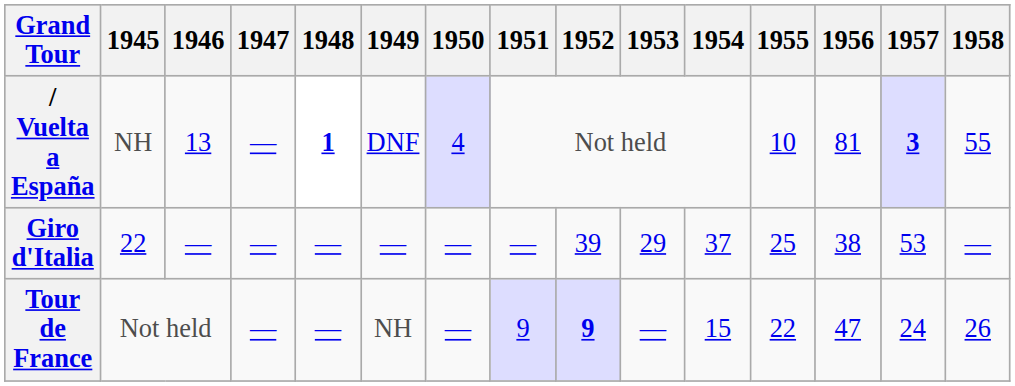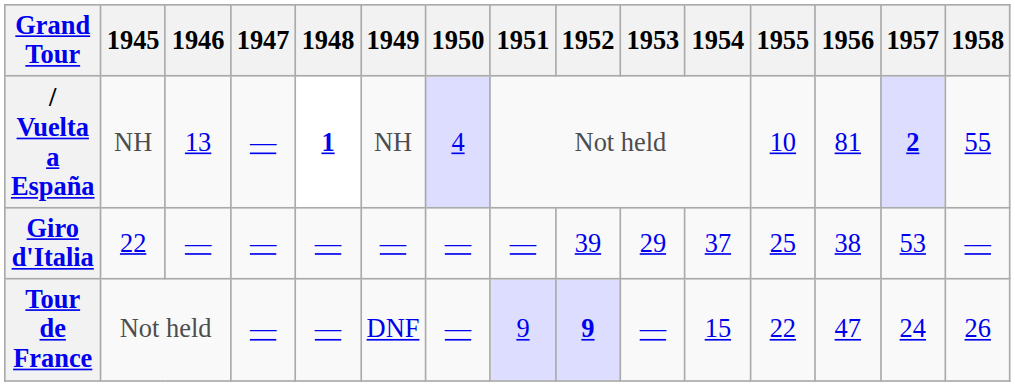/ Vuelta a España | 1949: DNF -> NH
/ Vuelta a España | 1957: 3 -> 2
Tour de France | 1949: NH -> DNF
